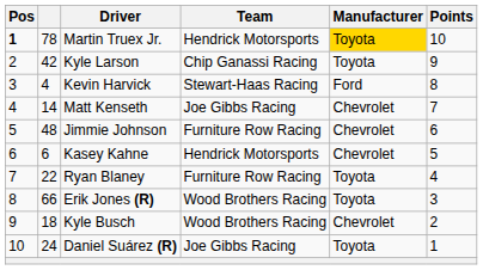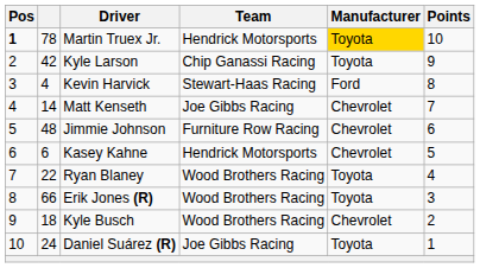Ryan Blaney | Team: Furniture Row Racing -> Wood Brothers Racing
